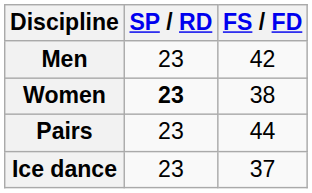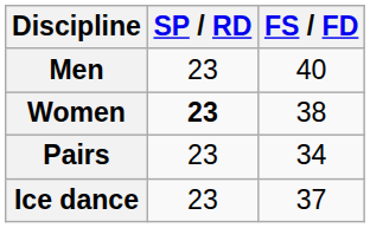Men | FS / FD: 42 -> 40
Pairs | FS / FD: 44 -> 34
